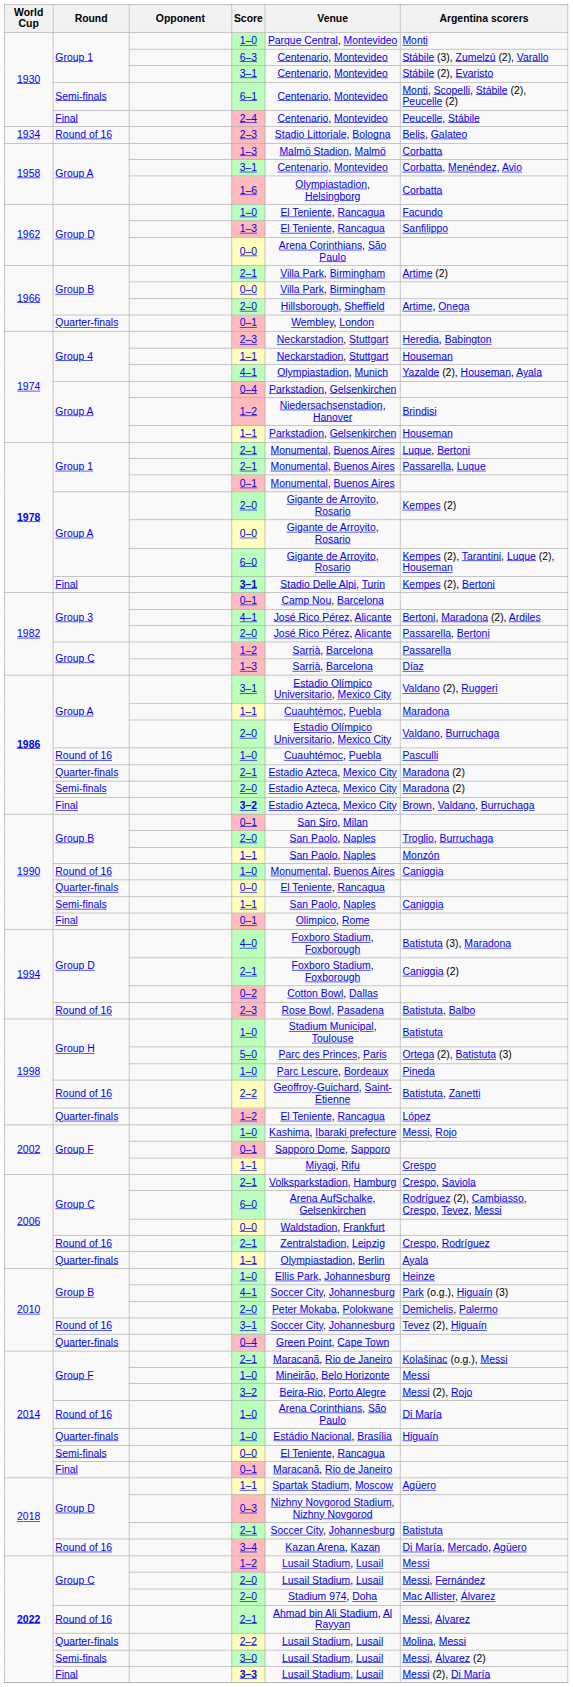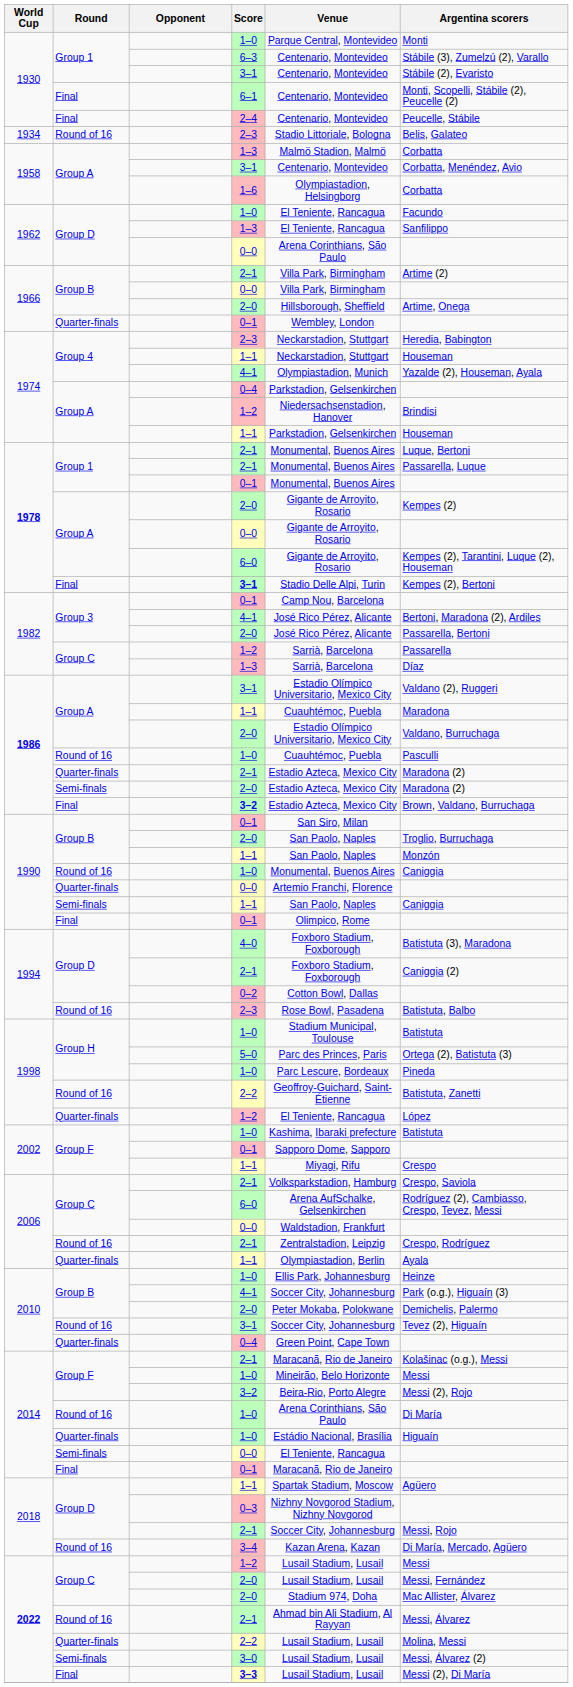6–1 | Round: Semi-finals -> Final
1990 / 0–0 | Venue: El Teniente, Rancagua -> Artemio Franchi, Florence
2002 / 1–0 | Argentina scorers: Messi, Rojo -> Batistuta
2018 / 2–1 | Argentina scorers: Batistuta -> Messi, Rojo
